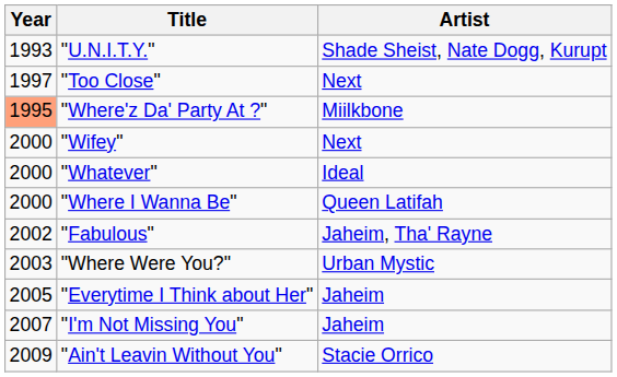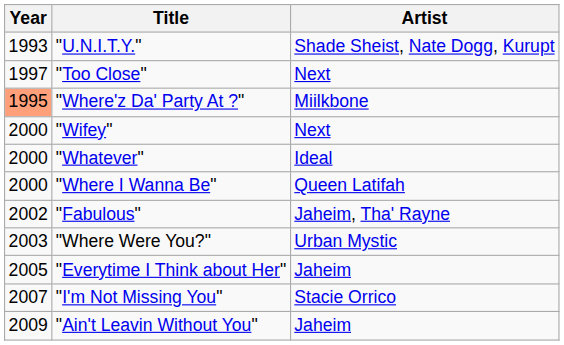"I'm Not Missing You" | Artist: Jaheim -> Stacie Orrico
"Ain't Leavin Without You" | Artist: Stacie Orrico -> Jaheim
